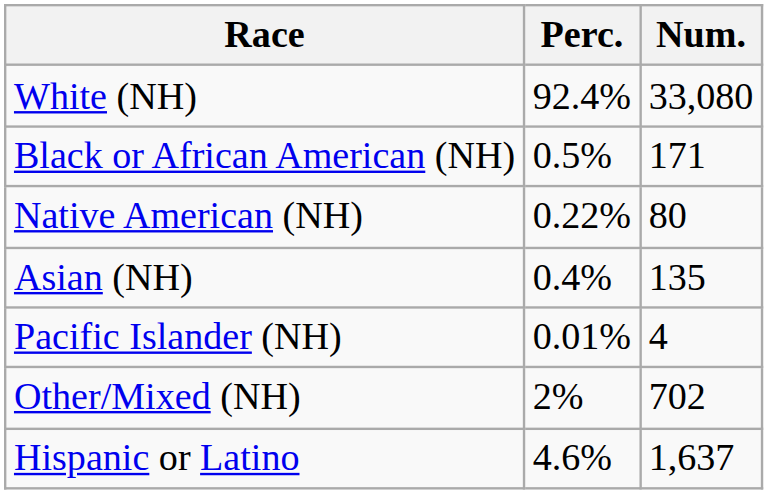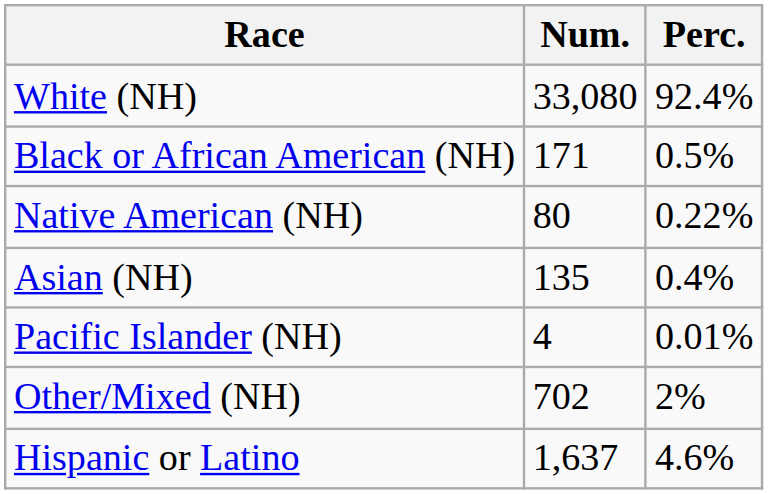columns swapped: Num. <-> Perc.
